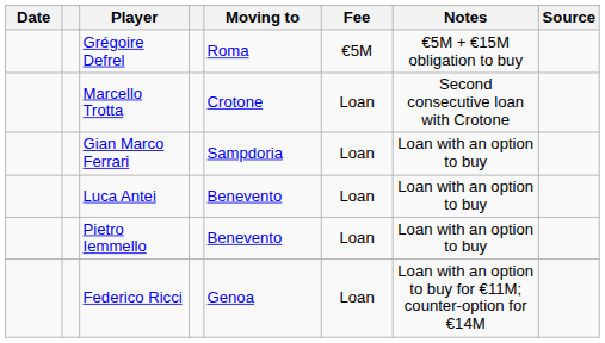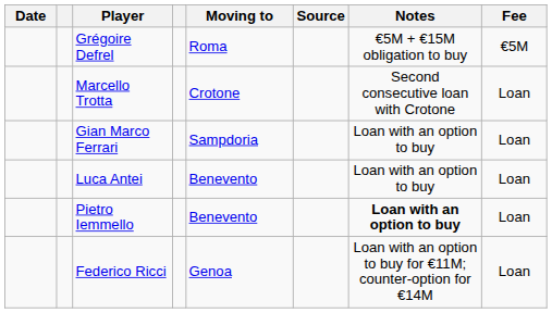columns swapped: Fee <-> Source
Pietro Iemmello | Notes: normal -> bold
